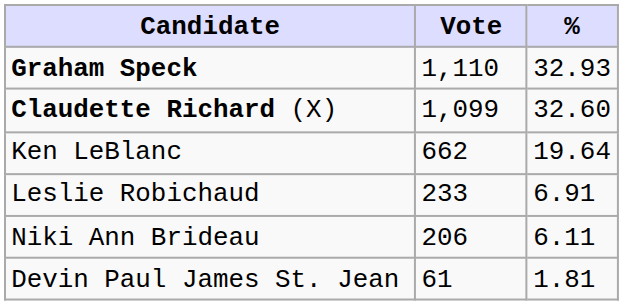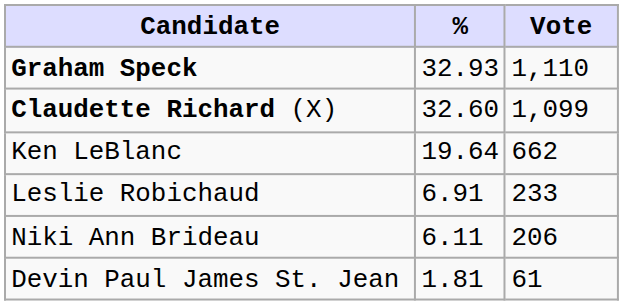columns swapped: Vote <-> %
